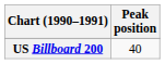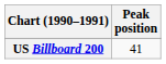US Billboard 200 | Peak position: 40 -> 41
